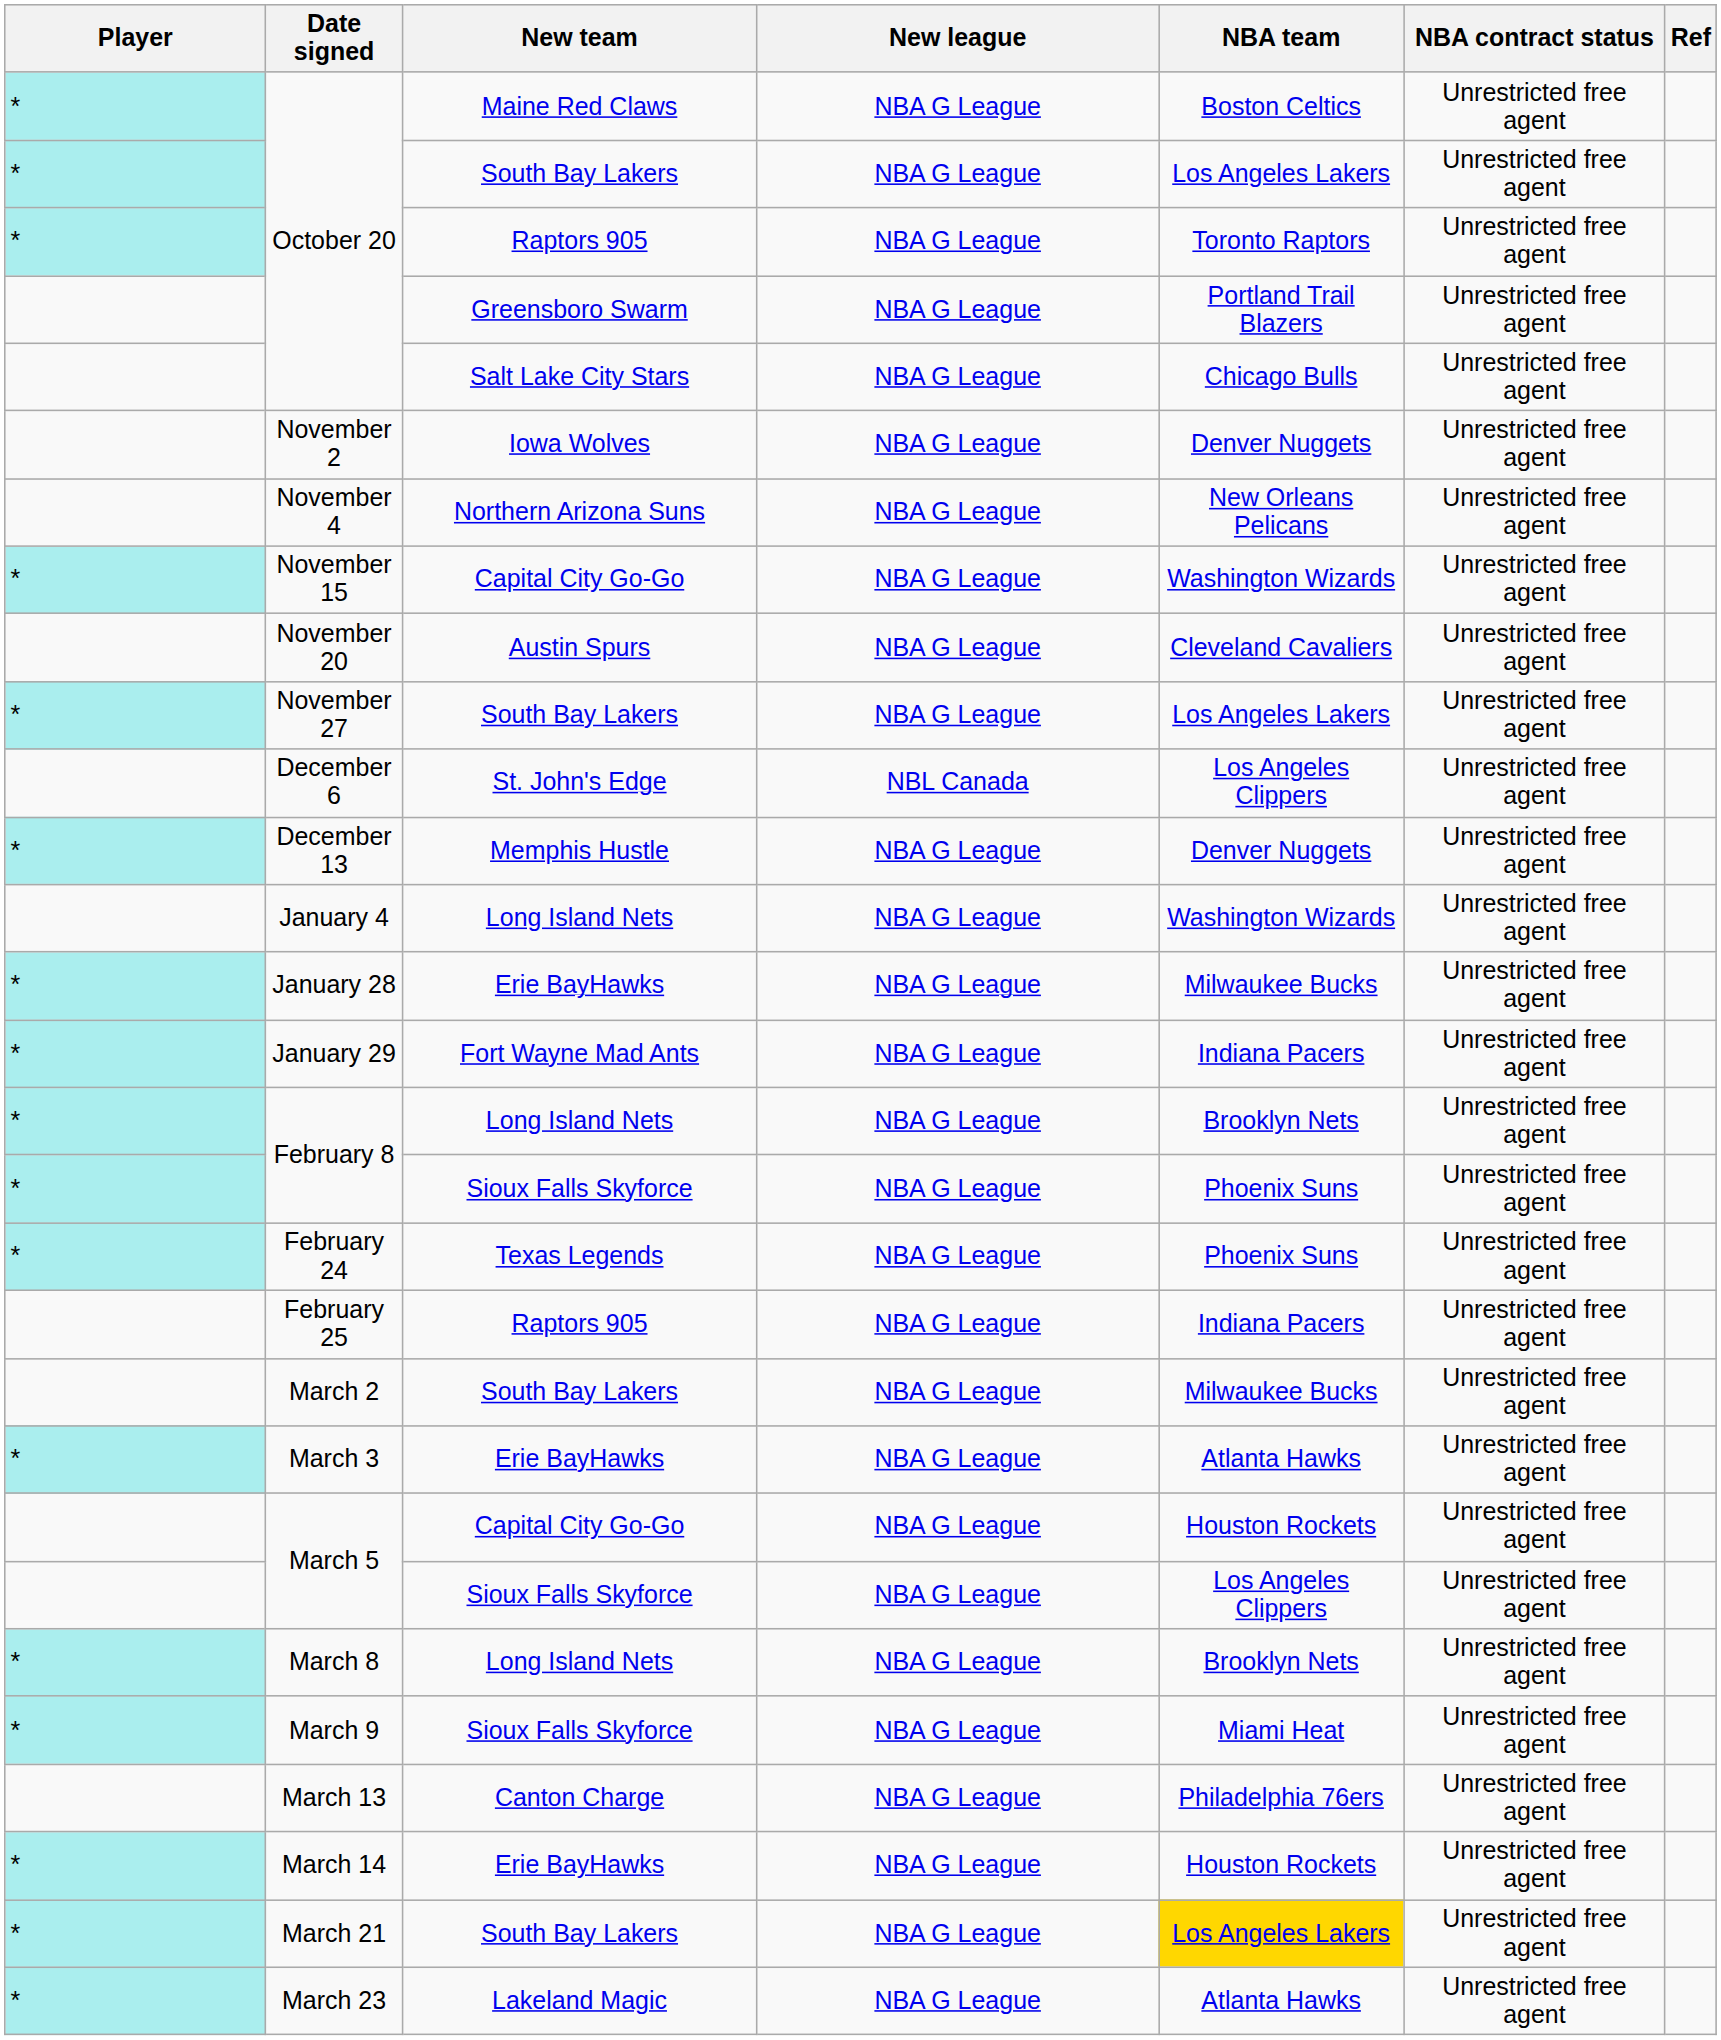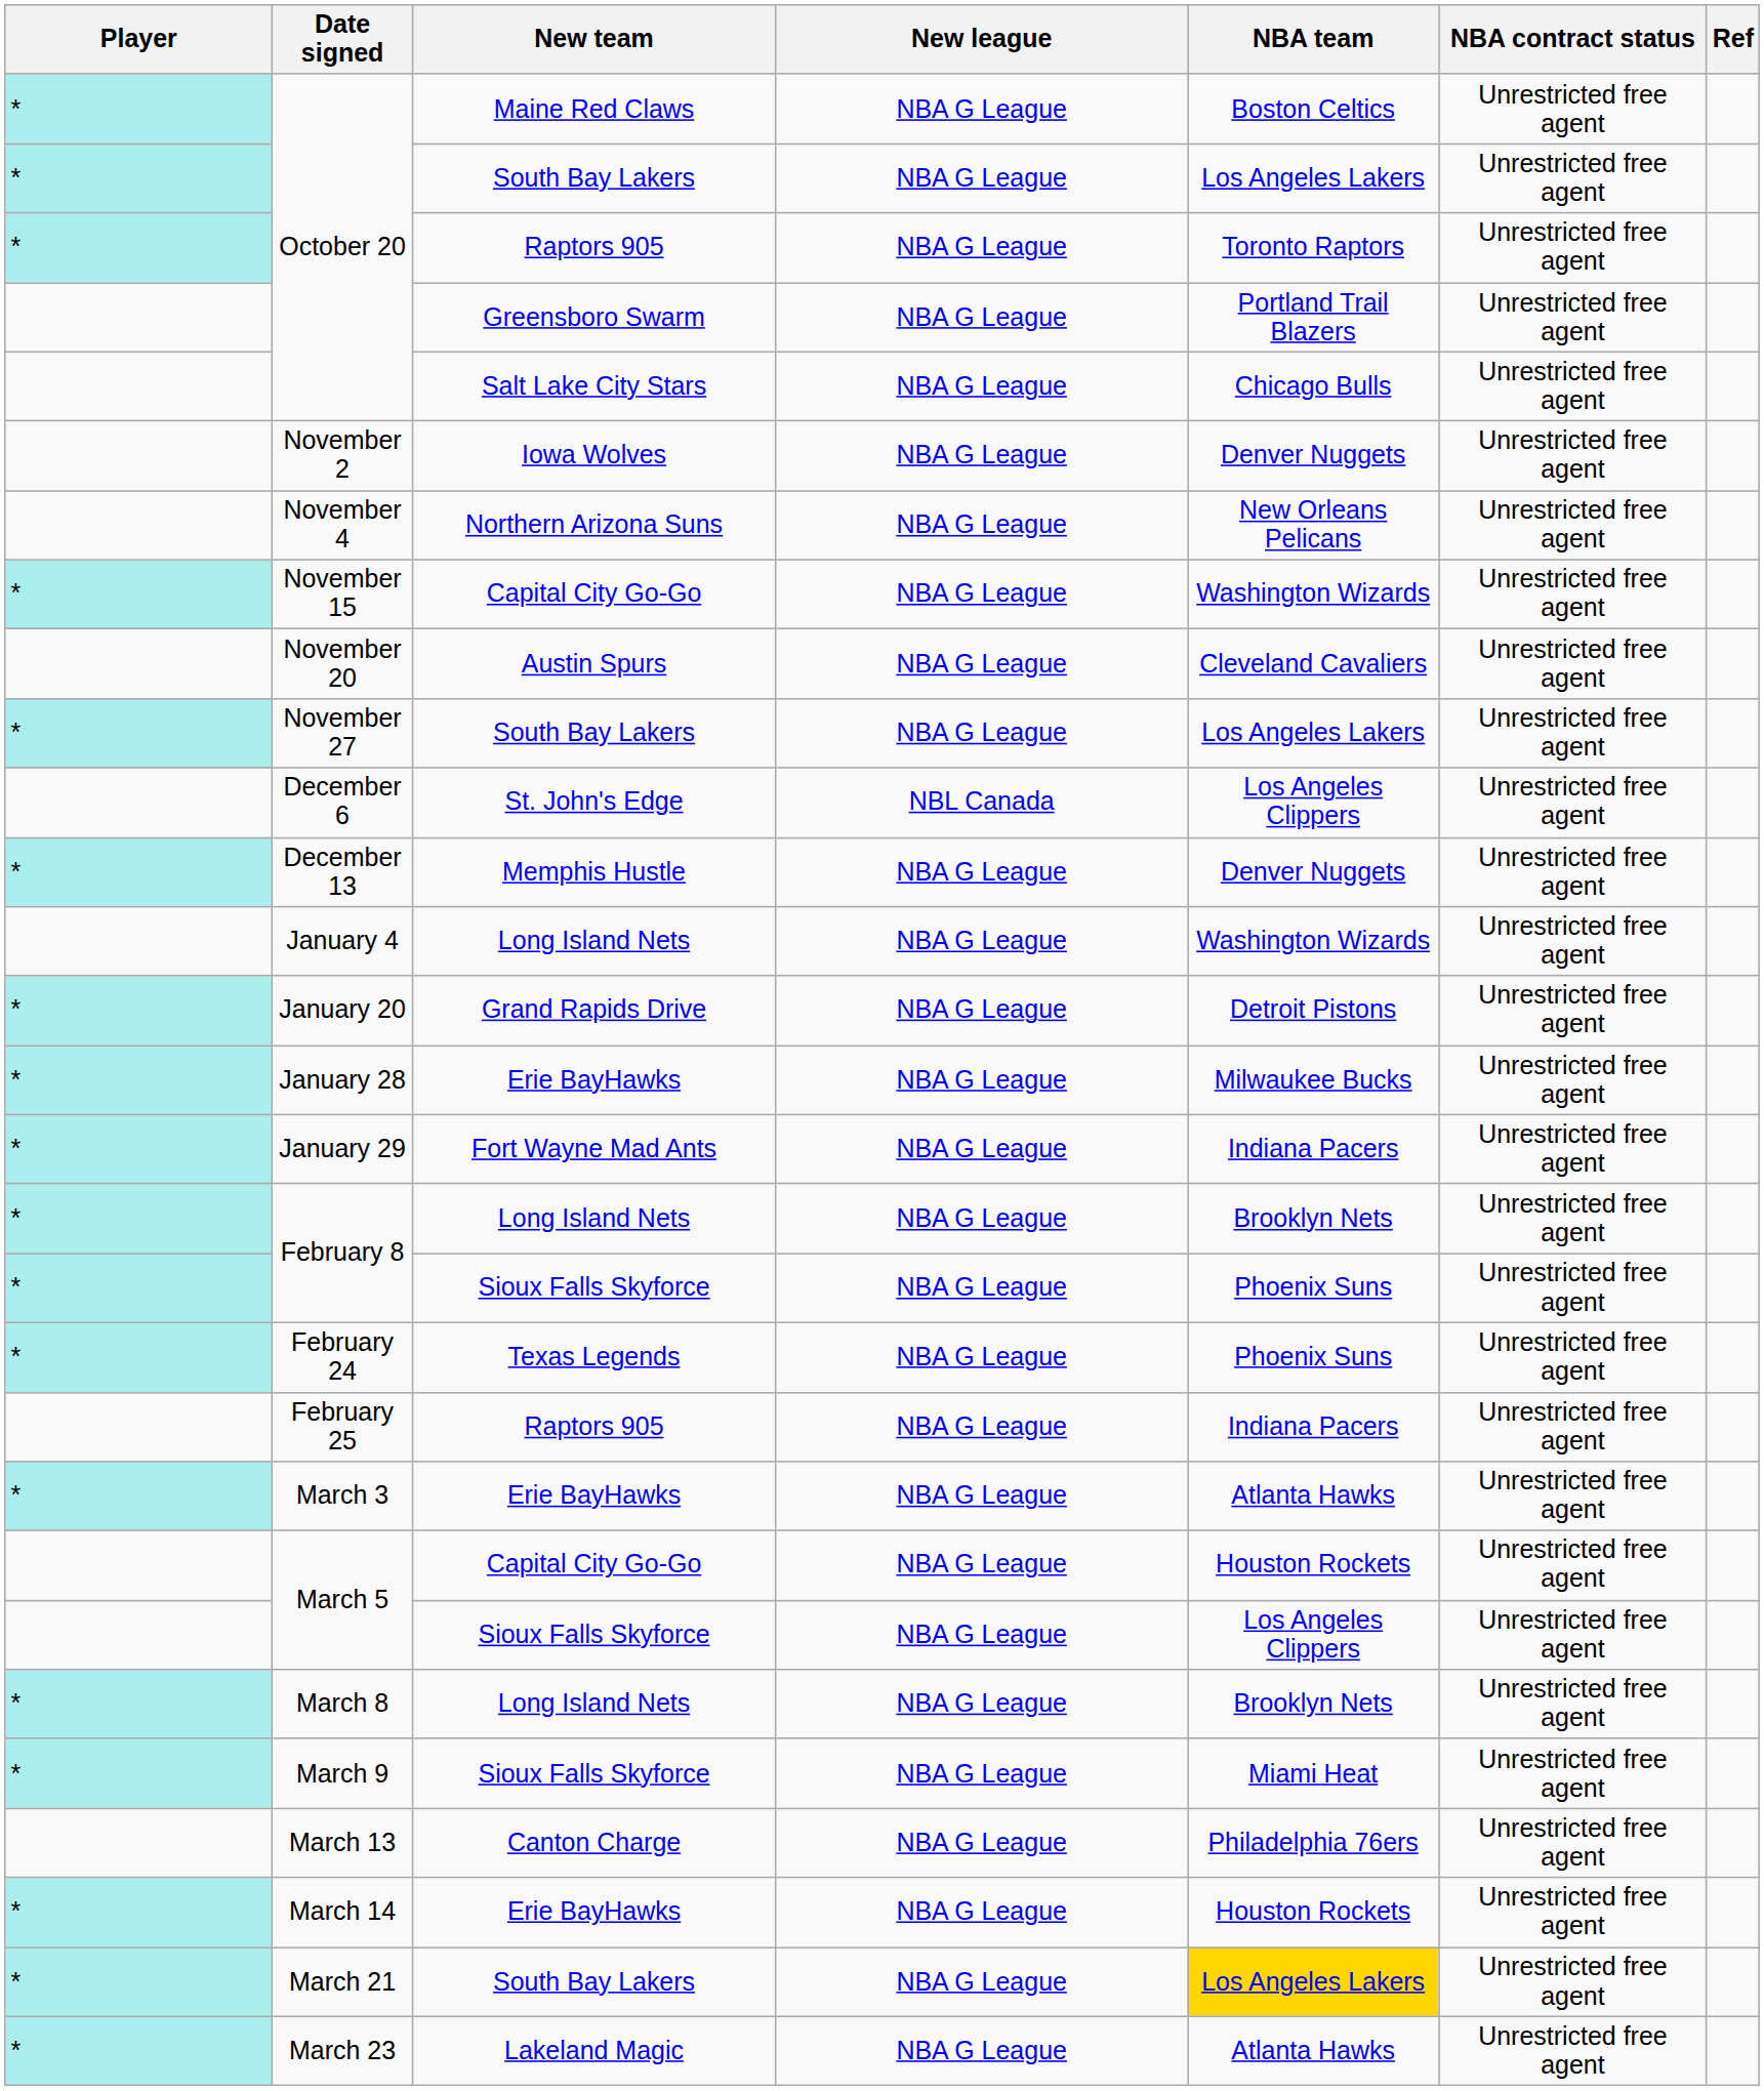+ row: * | January 20 | Grand Rapids Drive | NBA G League | Detroit Pistons | Unrestricted free agent
- row: March 2 | South Bay Lakers | NBA G League | Milwaukee Bucks | Unrestricted free agent
